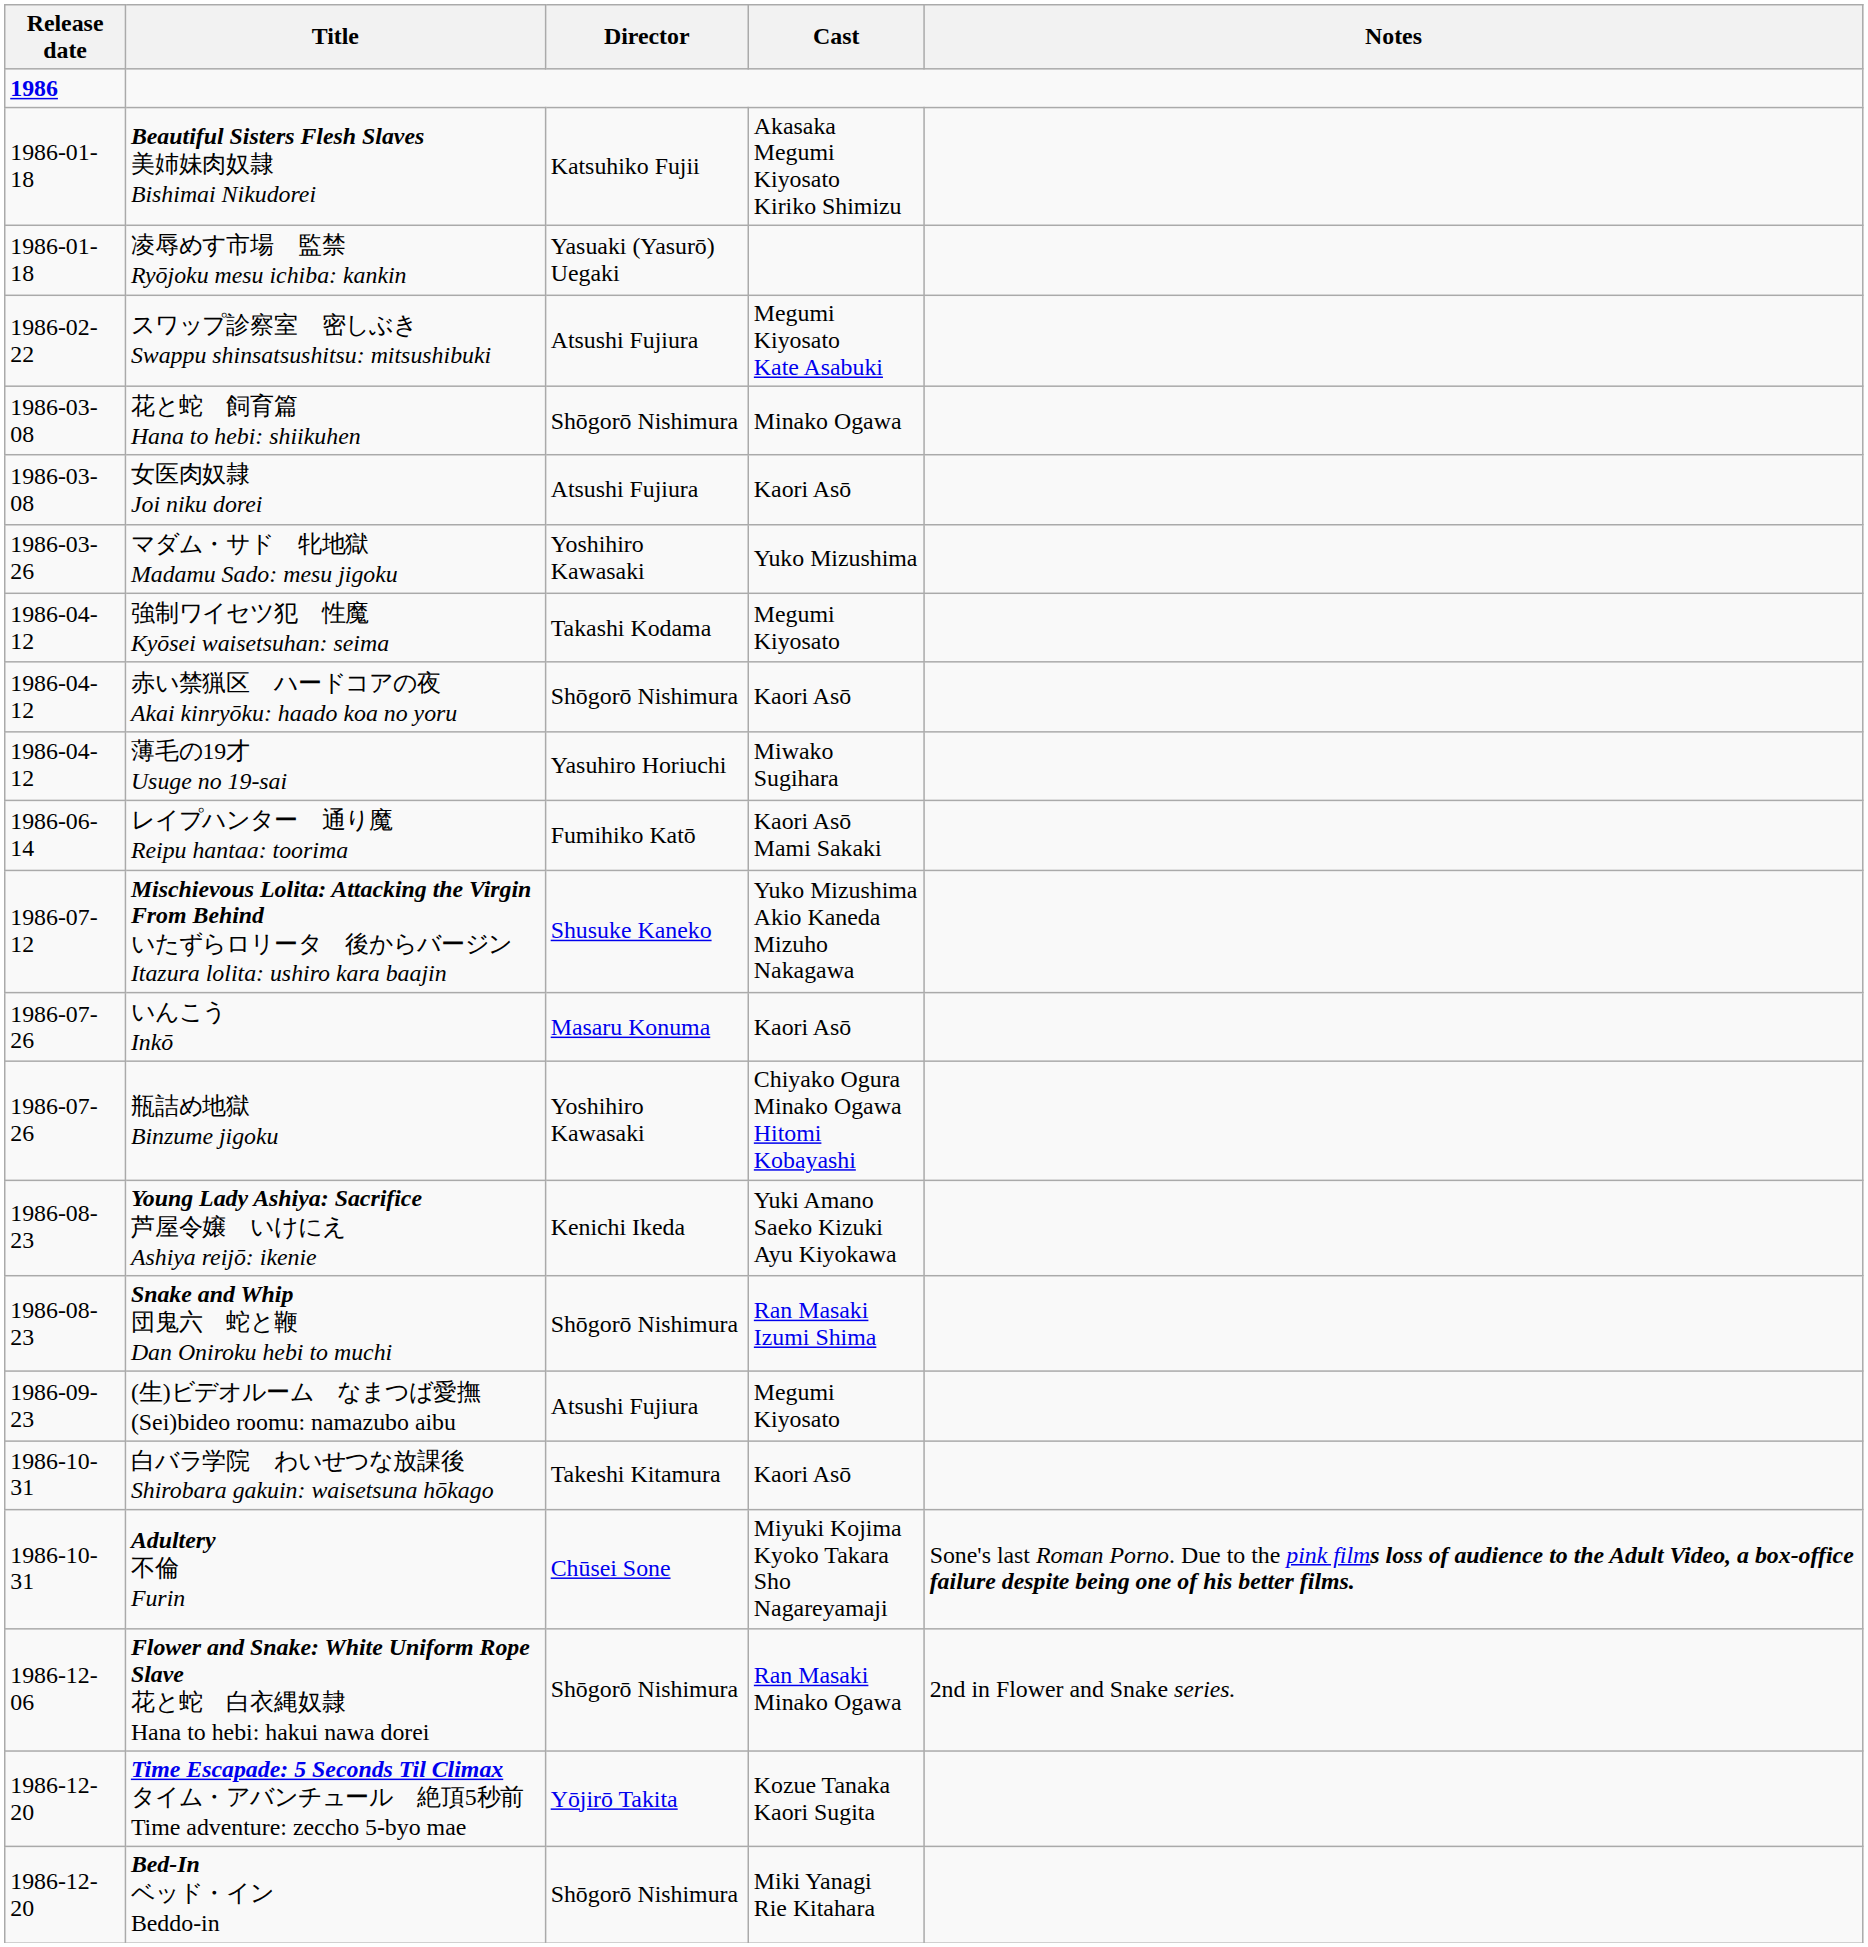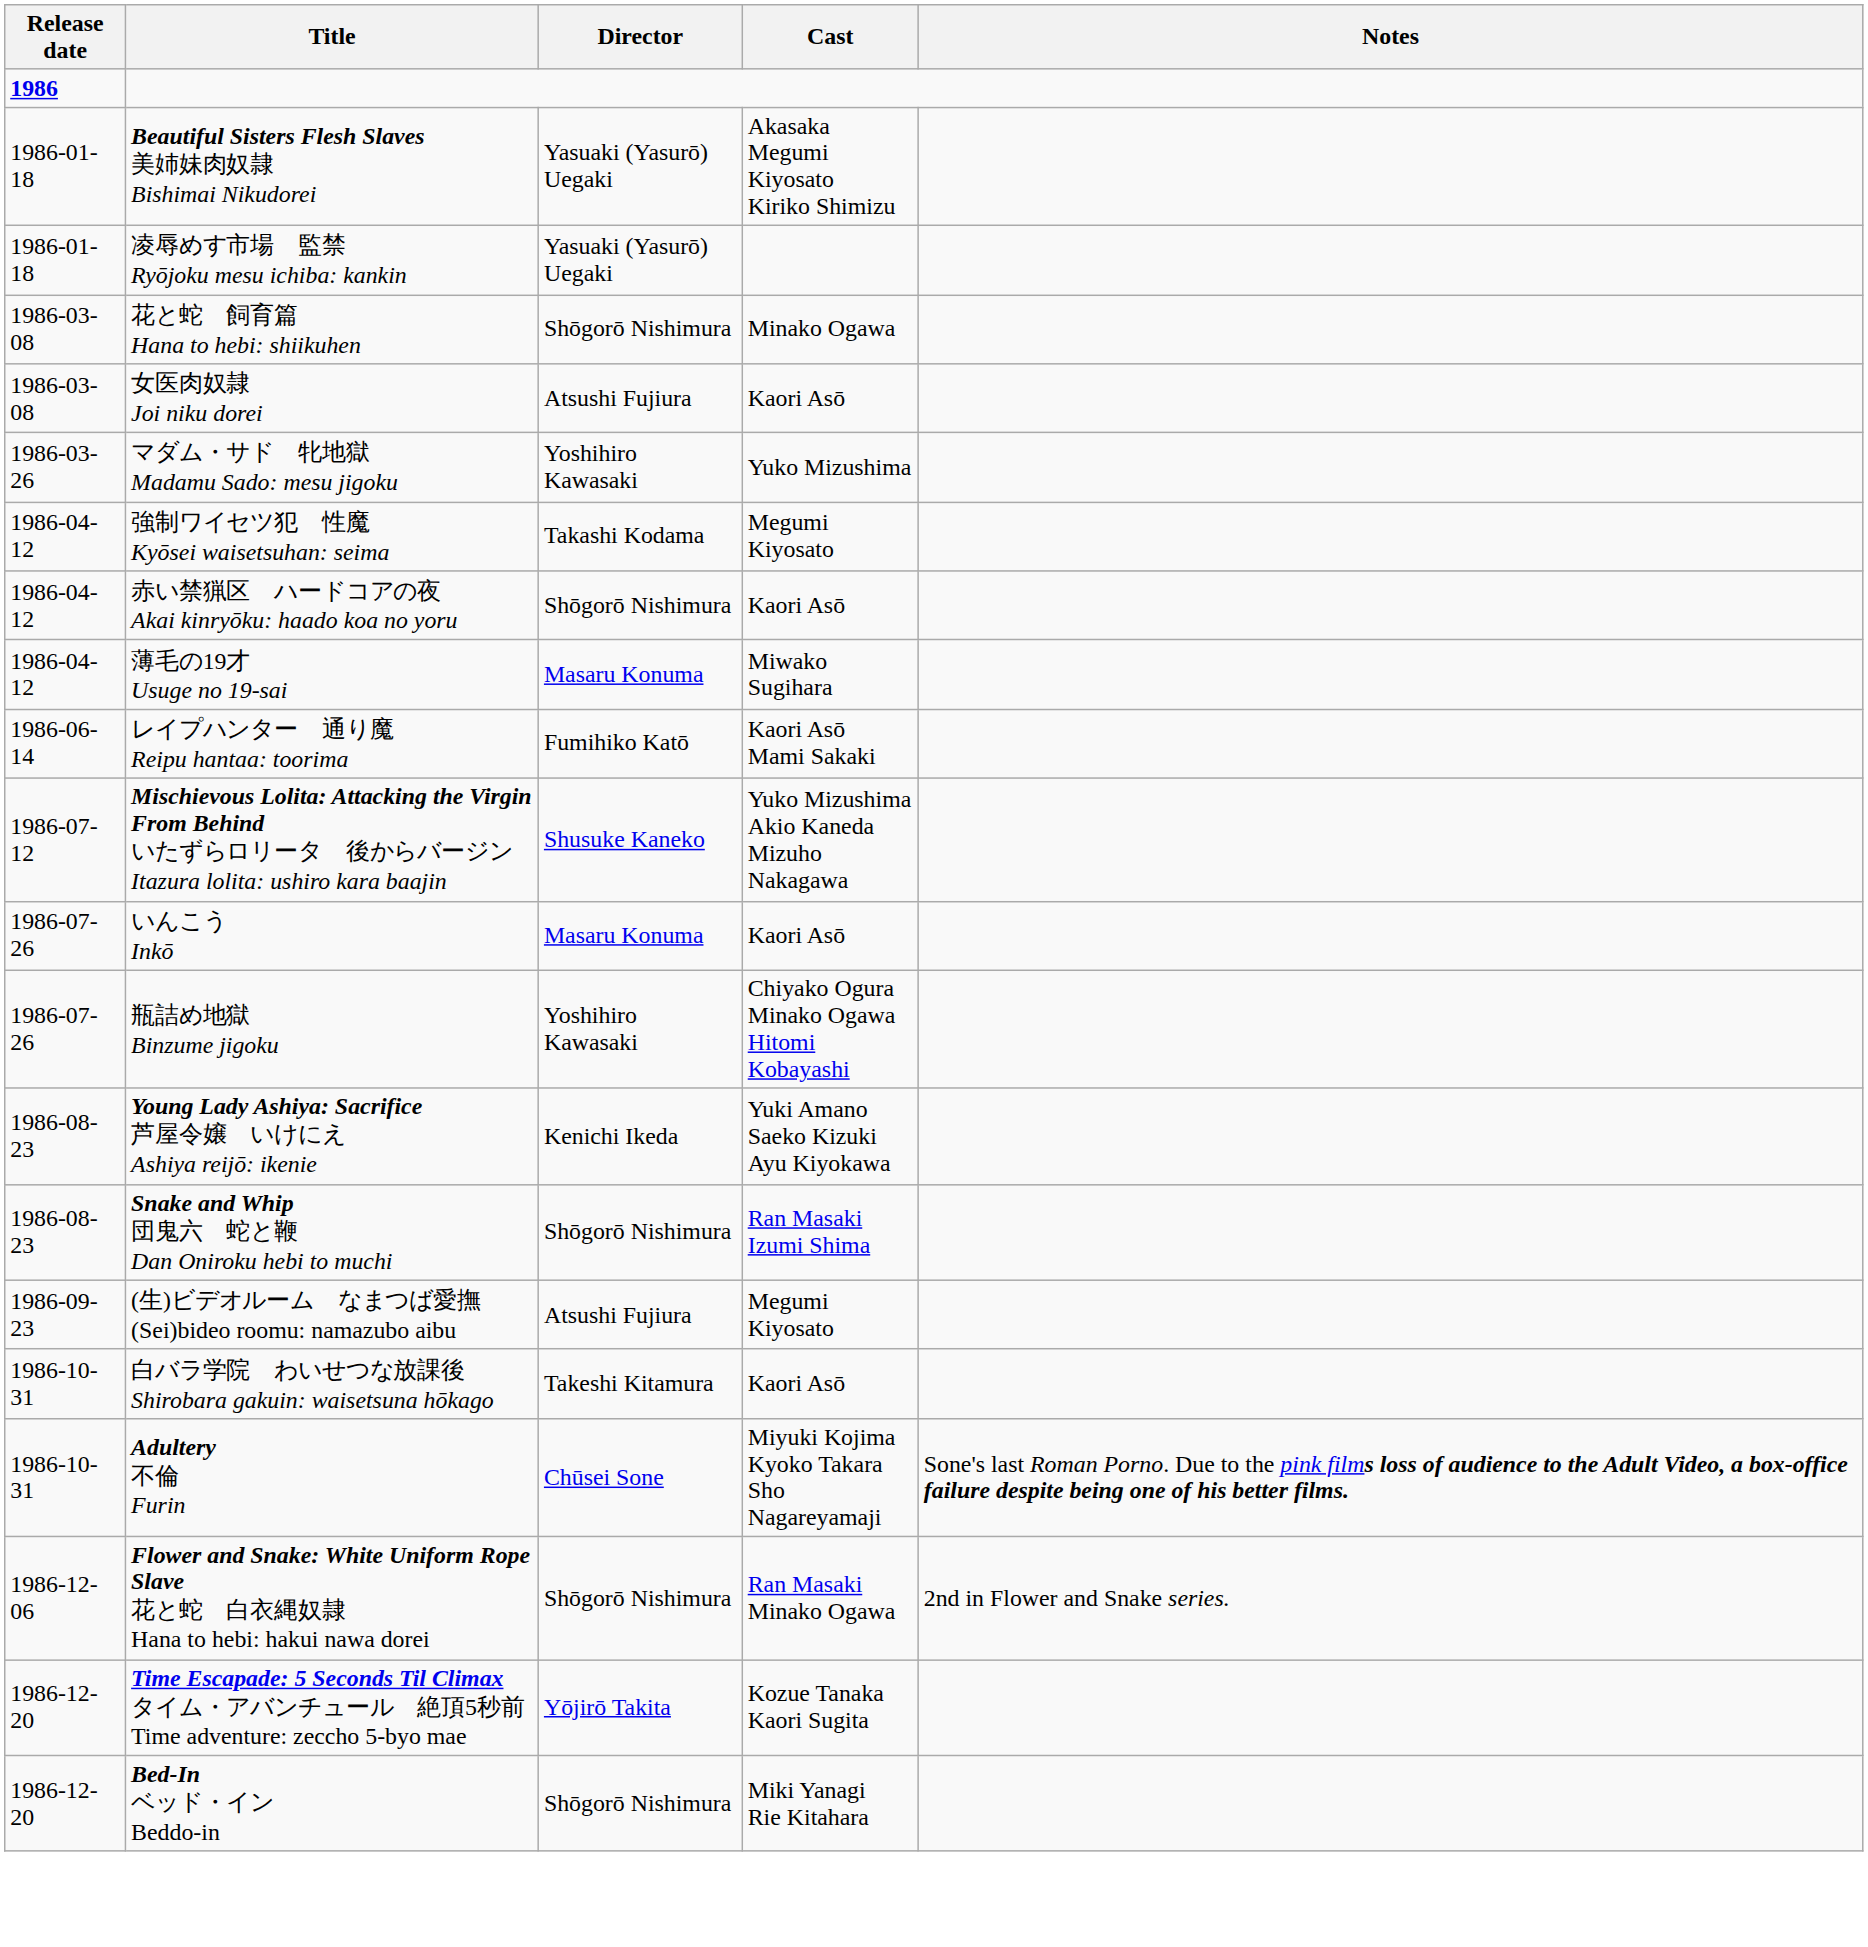Beautiful Sisters Flesh Slaves 美姉妹肉奴隷 Bishimai Nikudorei | Director: Katsuhiko Fujii -> Yasuaki (Yasurō) Uegaki
- row: 1986-02-22 | スワップ診察室 密しぶき Swappu shinsatsushitsu: mitsushibuki | Atsushi Fujiura | Megumi Kiyosato Kate Asabuki
薄毛の19才 Usuge no 19-sai | Director: Yasuhiro Horiuchi -> Masaru Konuma
